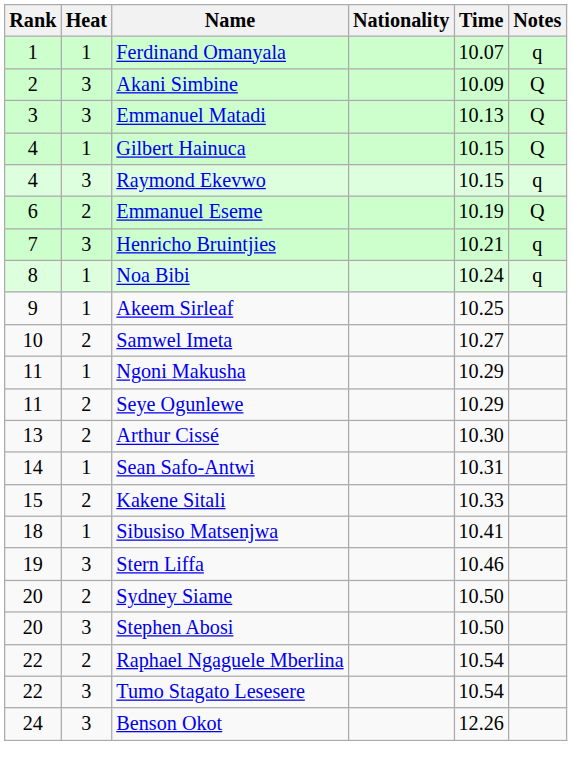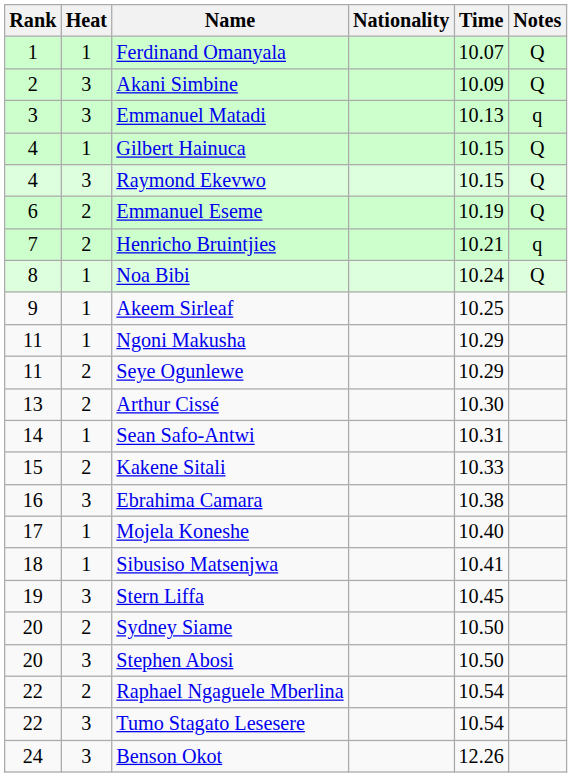Ferdinand Omanyala | Notes: q -> Q
Emmanuel Matadi | Notes: Q -> q
Raymond Ekevwo | Notes: q -> Q
Henricho Bruintjies | Heat: 3 -> 2
Noa Bibi | Notes: q -> Q
- row: 10 | 2 | Samwel Imeta | 10.27
+ row: 16 | 3 | Ebrahima Camara | 10.38
+ row: 17 | 1 | Mojela Koneshe | 10.40
Stern Liffa | Time: 10.46 -> 10.45
